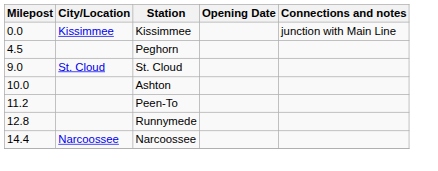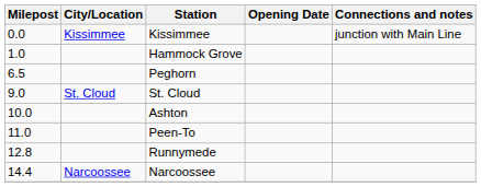+ row: 1.0 | Hammock Grove
Peghorn | Milepost: 4.5 -> 6.5
Peen-To | Milepost: 11.2 -> 11.0
